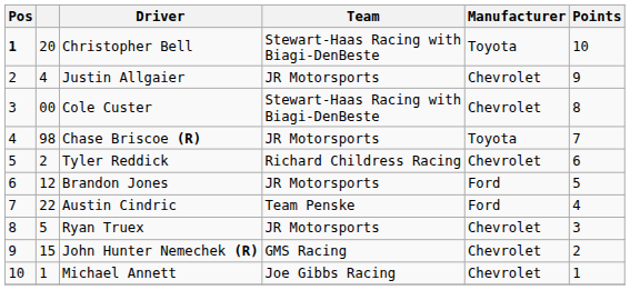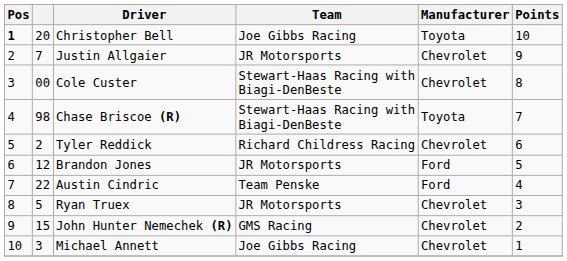Christopher Bell | Team: Stewart-Haas Racing with Biagi-DenBeste -> Joe Gibbs Racing
Justin Allgaier | column 2: 4 -> 7
Chase Briscoe (R) | Team: JR Motorsports -> Stewart-Haas Racing with Biagi-DenBeste
Michael Annett | column 2: 1 -> 3
